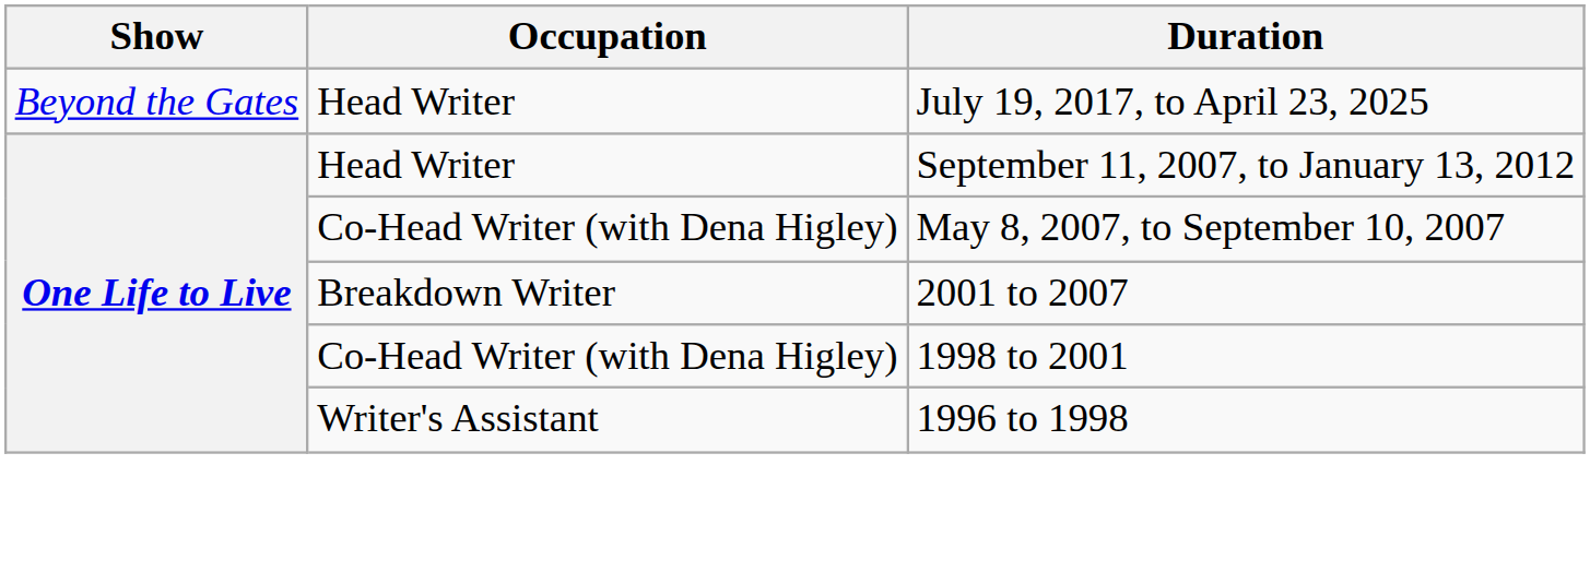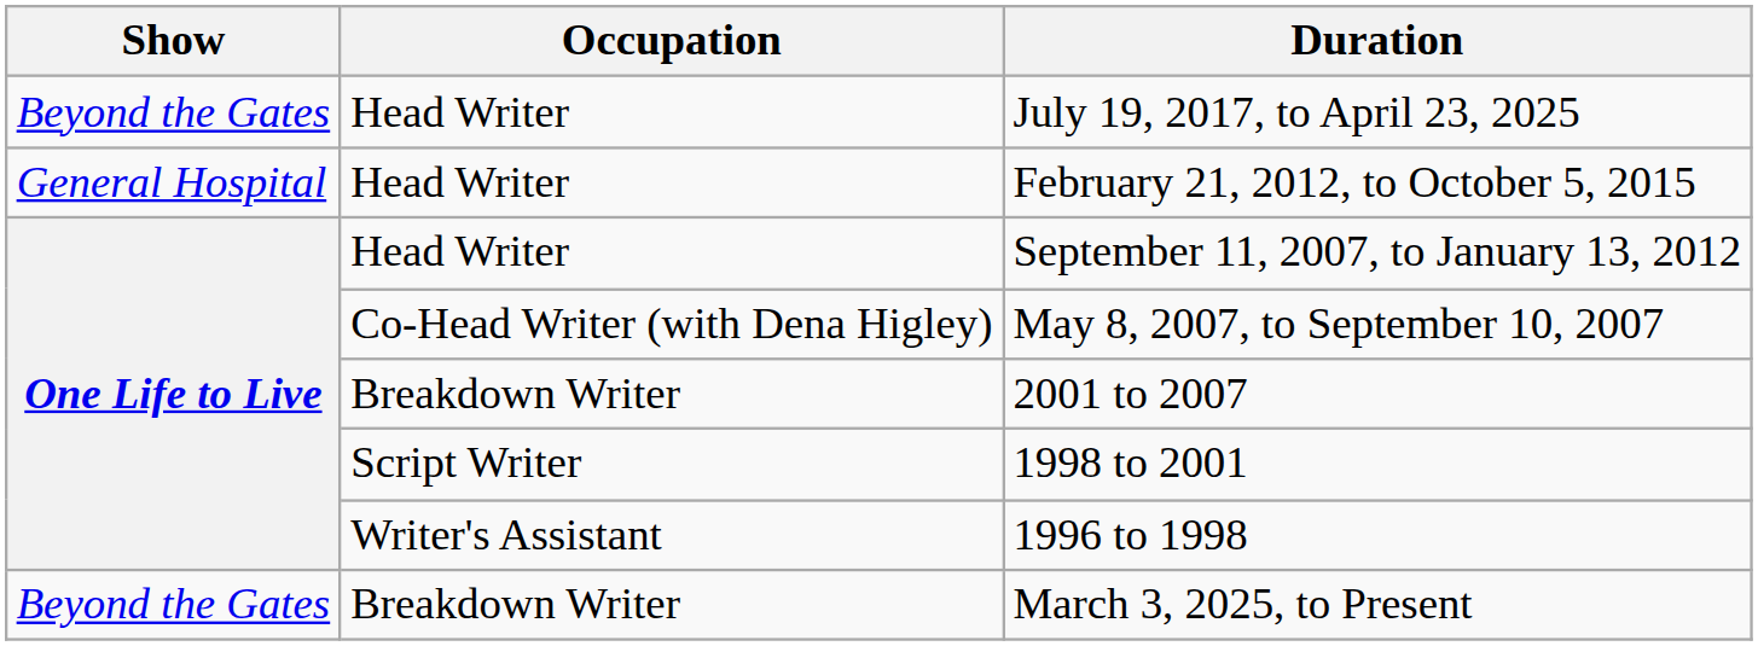+ row: General Hospital | Head Writer | February 21, 2012, to October 5, 2015
1998 to 2001 | Occupation: Co-Head Writer (with Dena Higley) -> Script Writer
+ row: Beyond the Gates | Breakdown Writer | March 3, 2025, to Present
